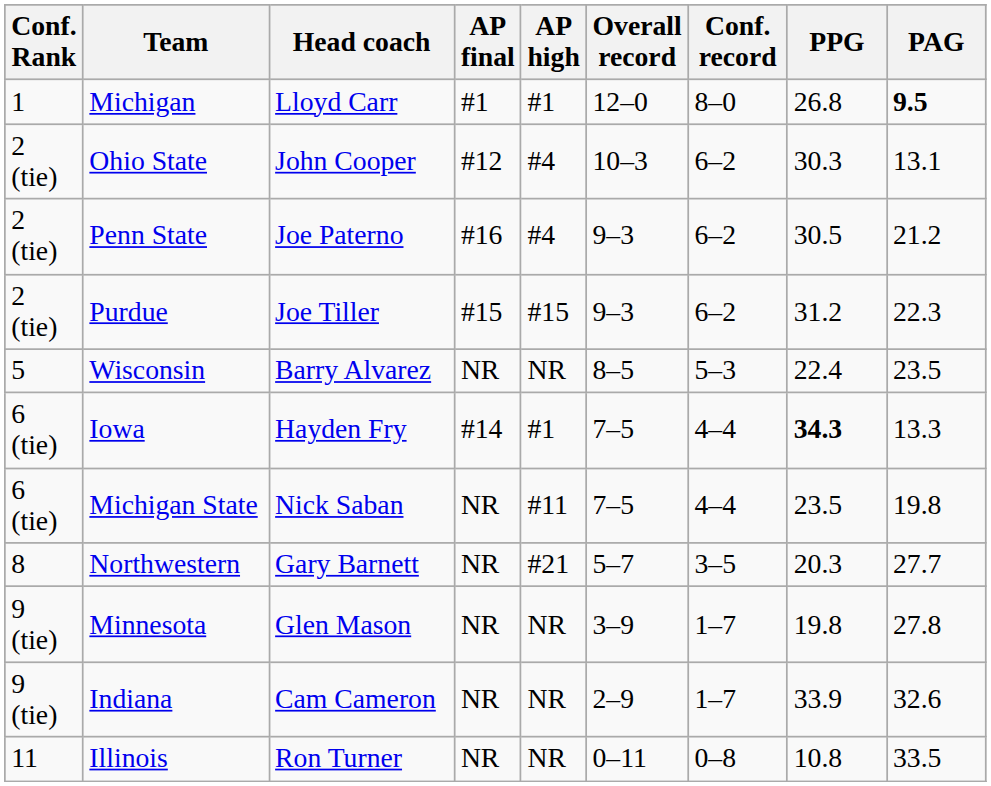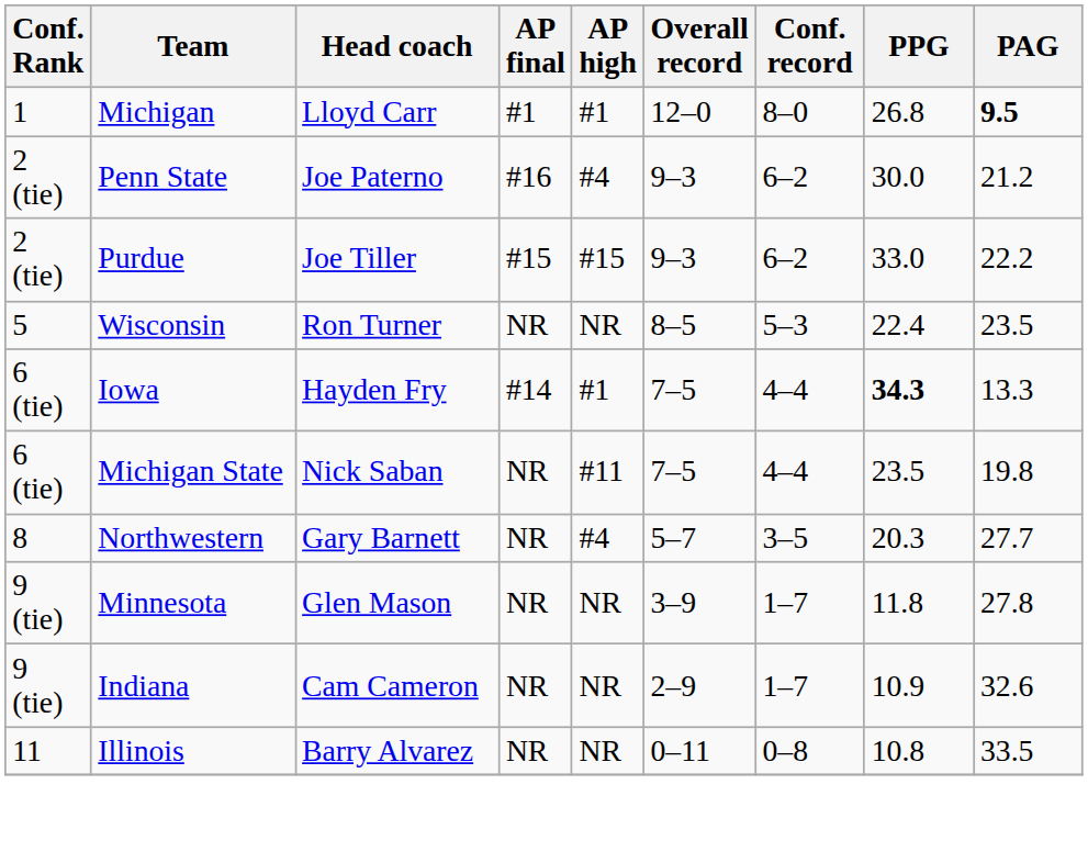- row: 2 (tie) | Ohio State | John Cooper | #12 | #4 | 10–3 | 6–2 | 30.3 | 13.1
Penn State | PPG: 30.5 -> 30.0
Purdue | PPG: 31.2 -> 33.0
Purdue | PAG: 22.3 -> 22.2
Wisconsin | Head coach: Barry Alvarez -> Ron Turner
Northwestern | AP high: #21 -> #4
Minnesota | PPG: 19.8 -> 11.8
Indiana | PPG: 33.9 -> 10.9
Illinois | Head coach: Ron Turner -> Barry Alvarez
